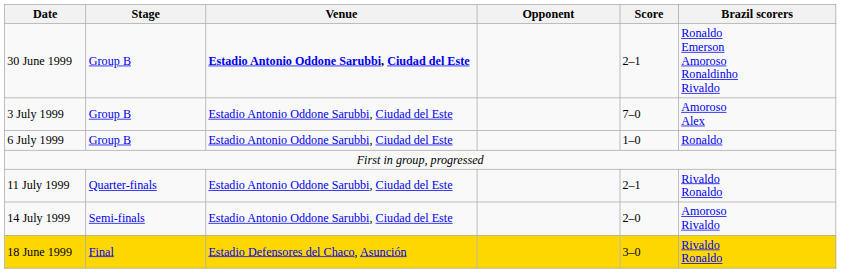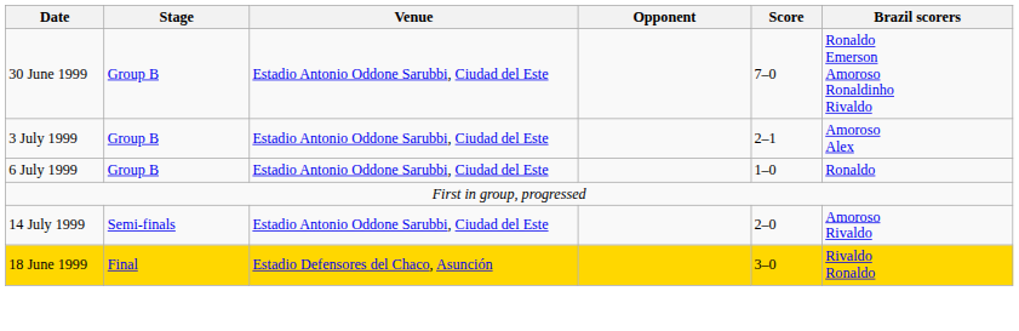30 June 1999 | Venue: bold -> normal
30 June 1999 | Score: 2–1 -> 7–0
3 July 1999 | Score: 7–0 -> 2–1
- row: 11 July 1999 | Quarter-finals | Estadio Antonio Oddone Sarubbi, Ciudad del Este | 2–1 | Rivaldo Ronaldo
